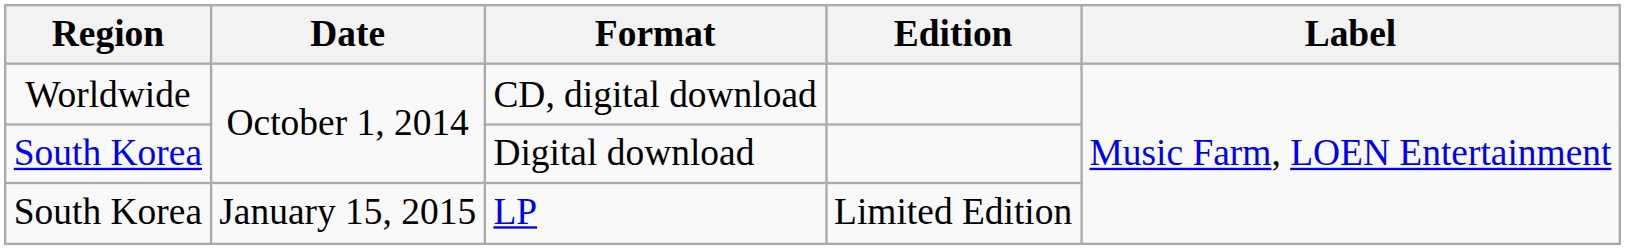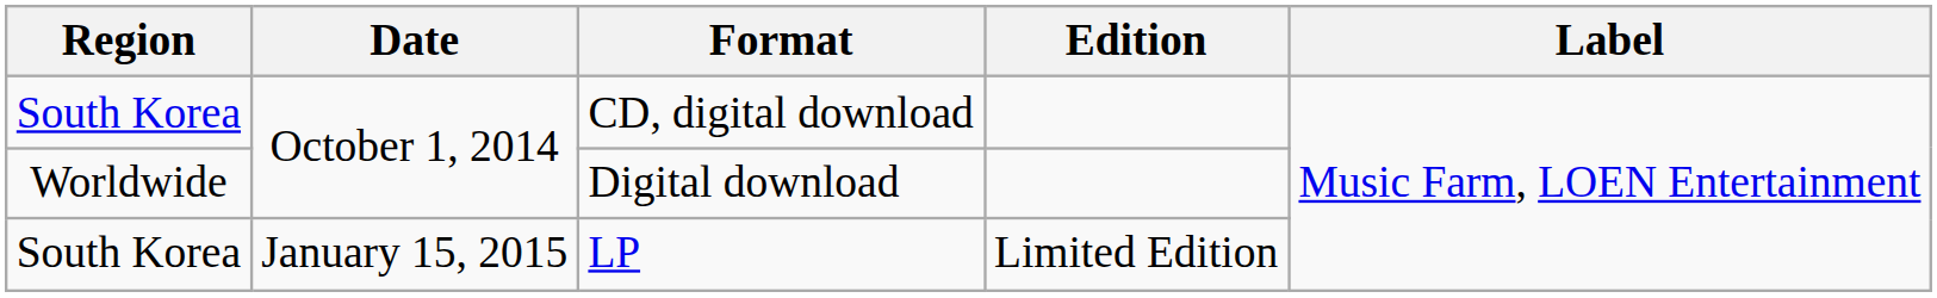CD, digital download | Region: Worldwide -> South Korea
Digital download | Region: South Korea -> Worldwide
